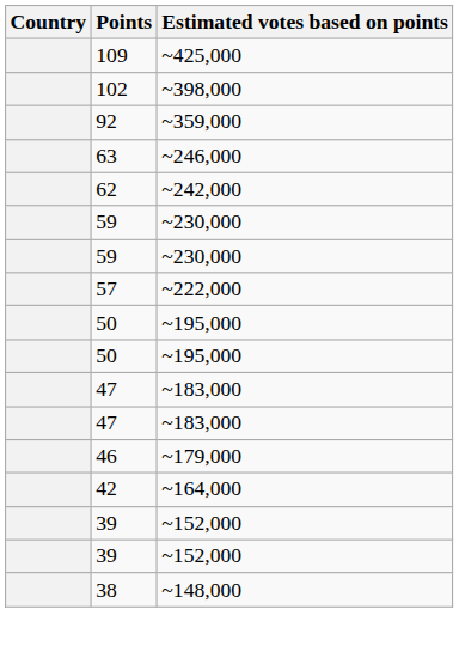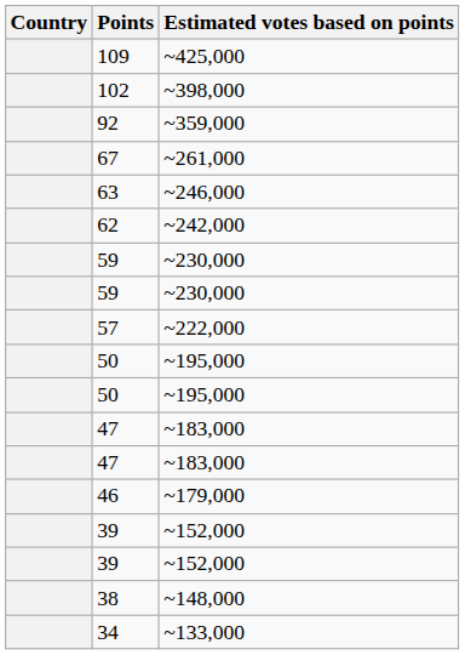+ row: 67 | ~261,000
- row: 42 | ~164,000
+ row: 34 | ~133,000
